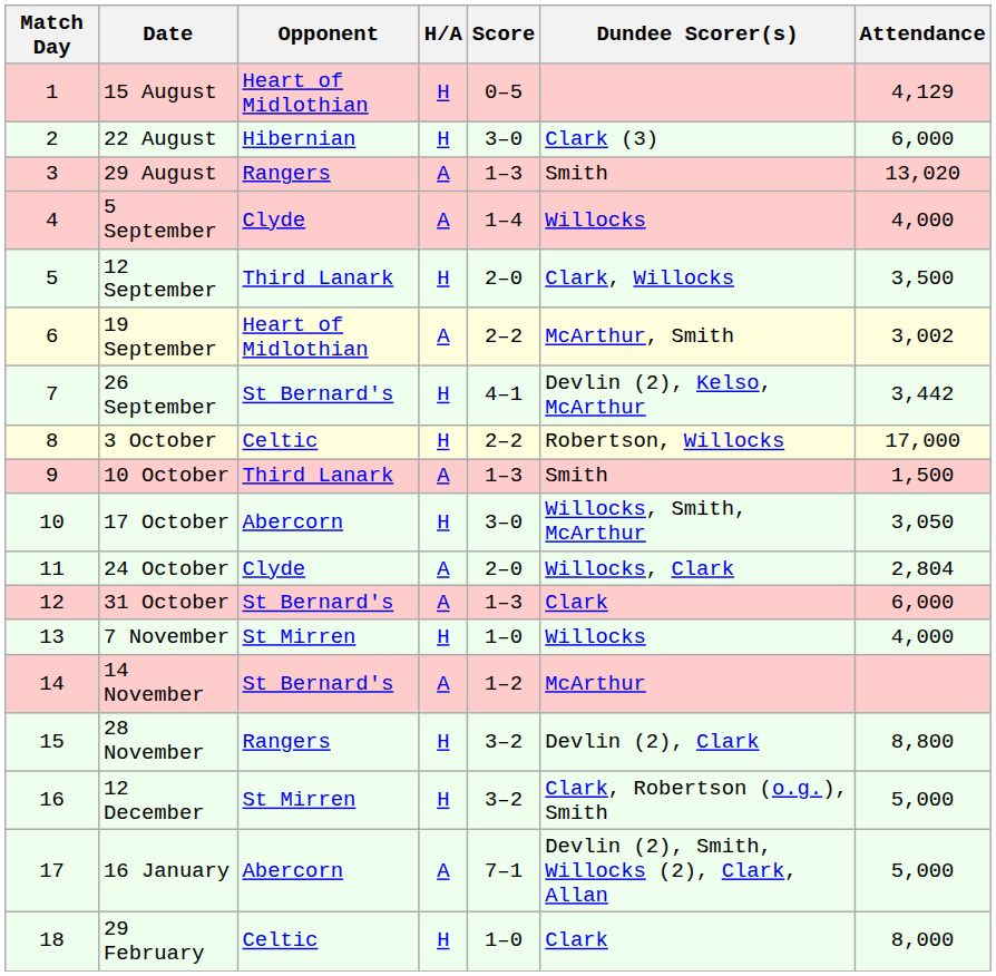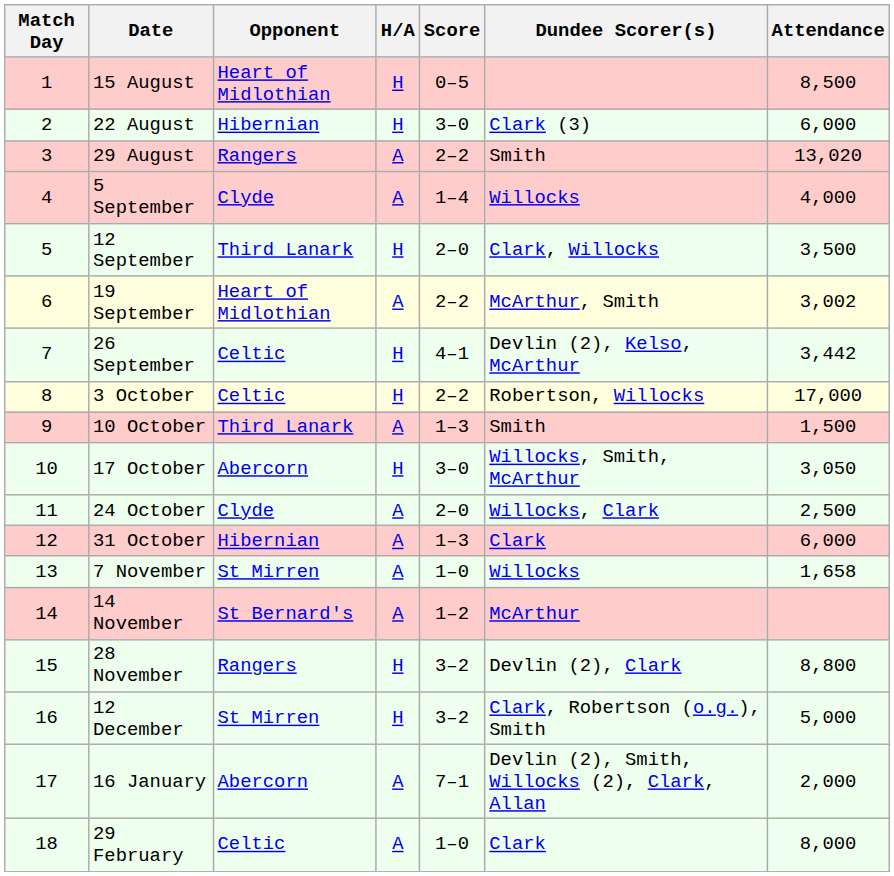15 August | Attendance: 4,129 -> 8,500
29 August | Score: 1–3 -> 2–2
26 September | Opponent: St Bernard's -> Celtic
24 October | Attendance: 2,804 -> 2,500
31 October | Opponent: St Bernard's -> Hibernian
7 November | H/A: H -> A
7 November | Attendance: 4,000 -> 1,658
16 January | Attendance: 5,000 -> 2,000
29 February | H/A: H -> A
